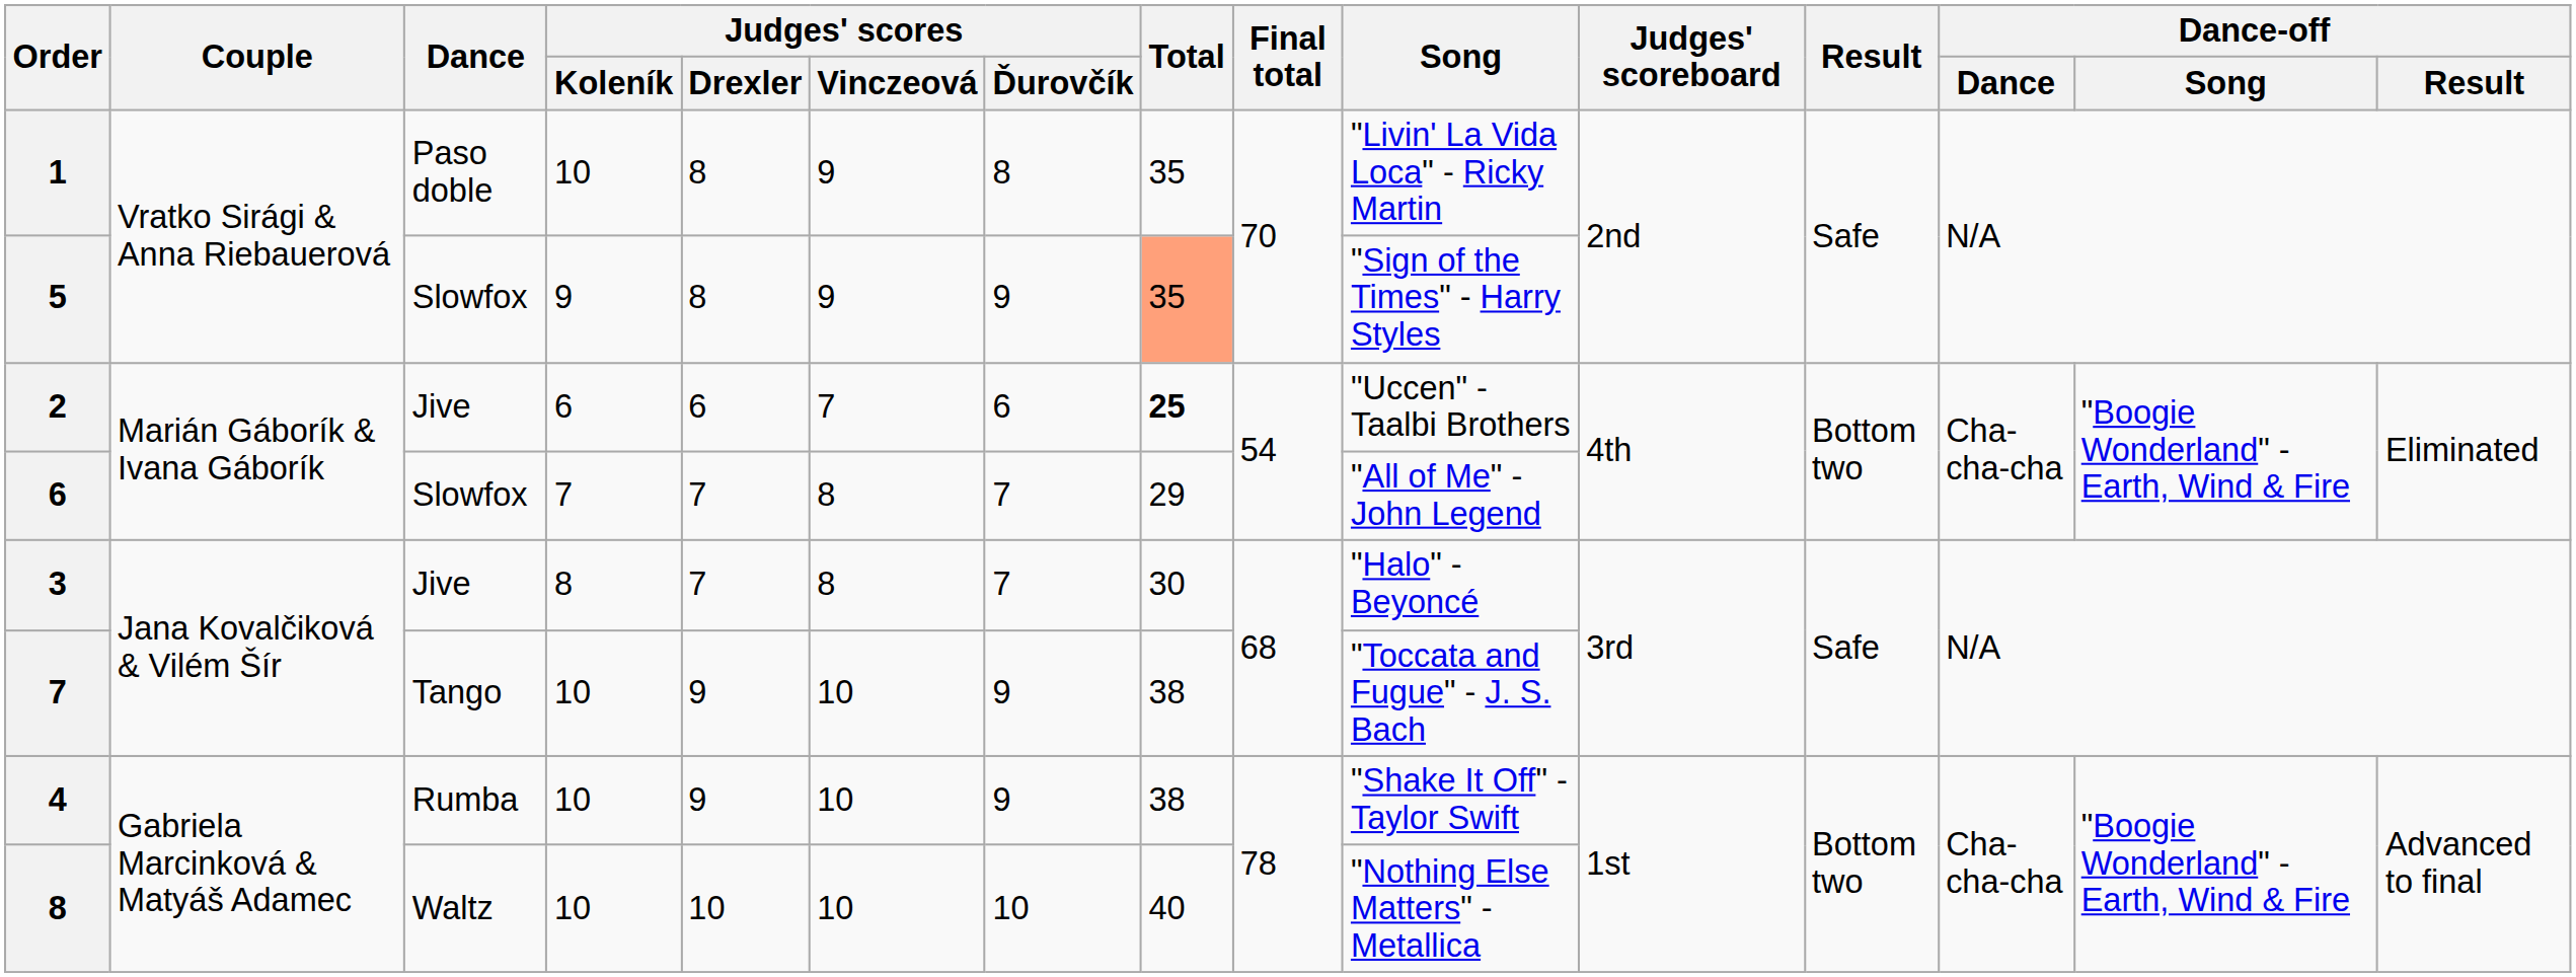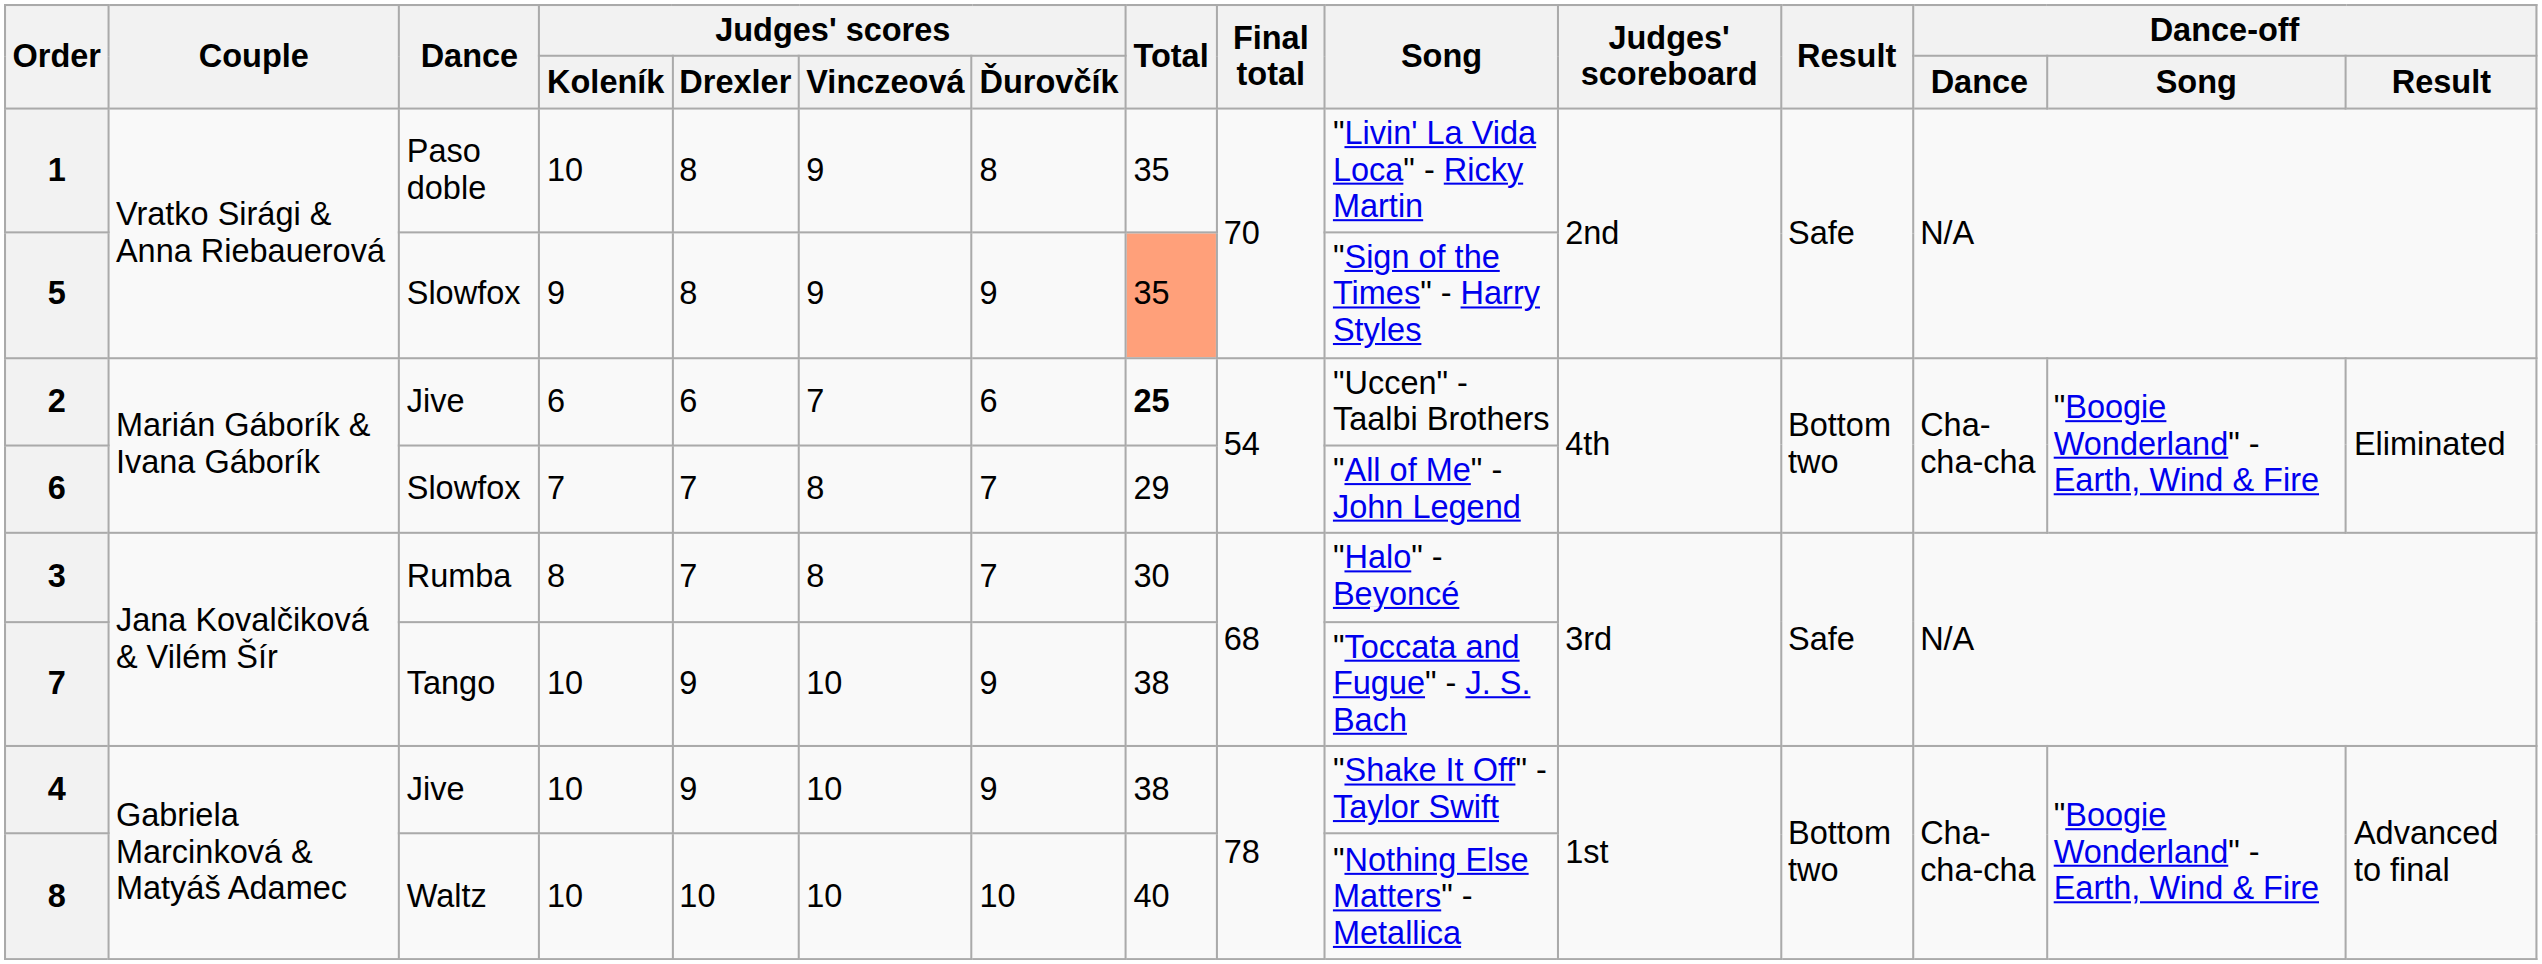3 | Dance: Jive -> Rumba
4 | Dance: Rumba -> Jive
